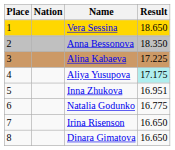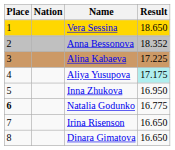Anna Bessonova | Result: 18.350 -> 18.352
Inna Zhukova | Result: 16.951 -> 16.950
Natalia Godunko | Place: normal -> bold
